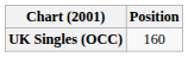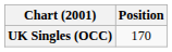UK Singles (OCC) | Position: 160 -> 170
